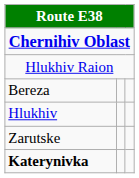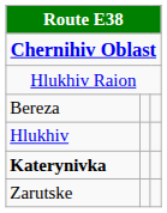rows swapped: Zarutske <-> Katerynivka
